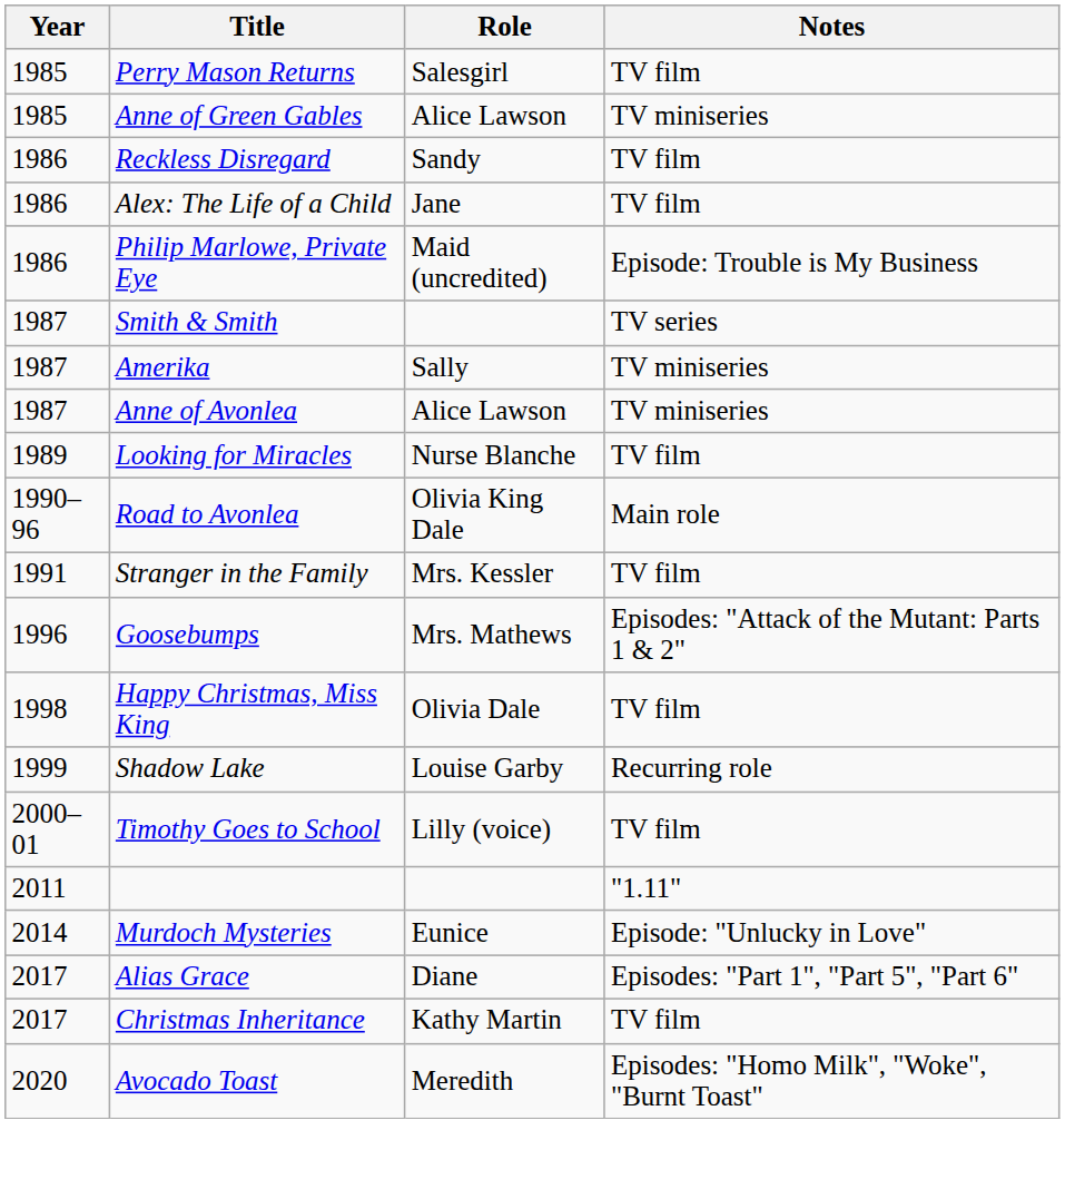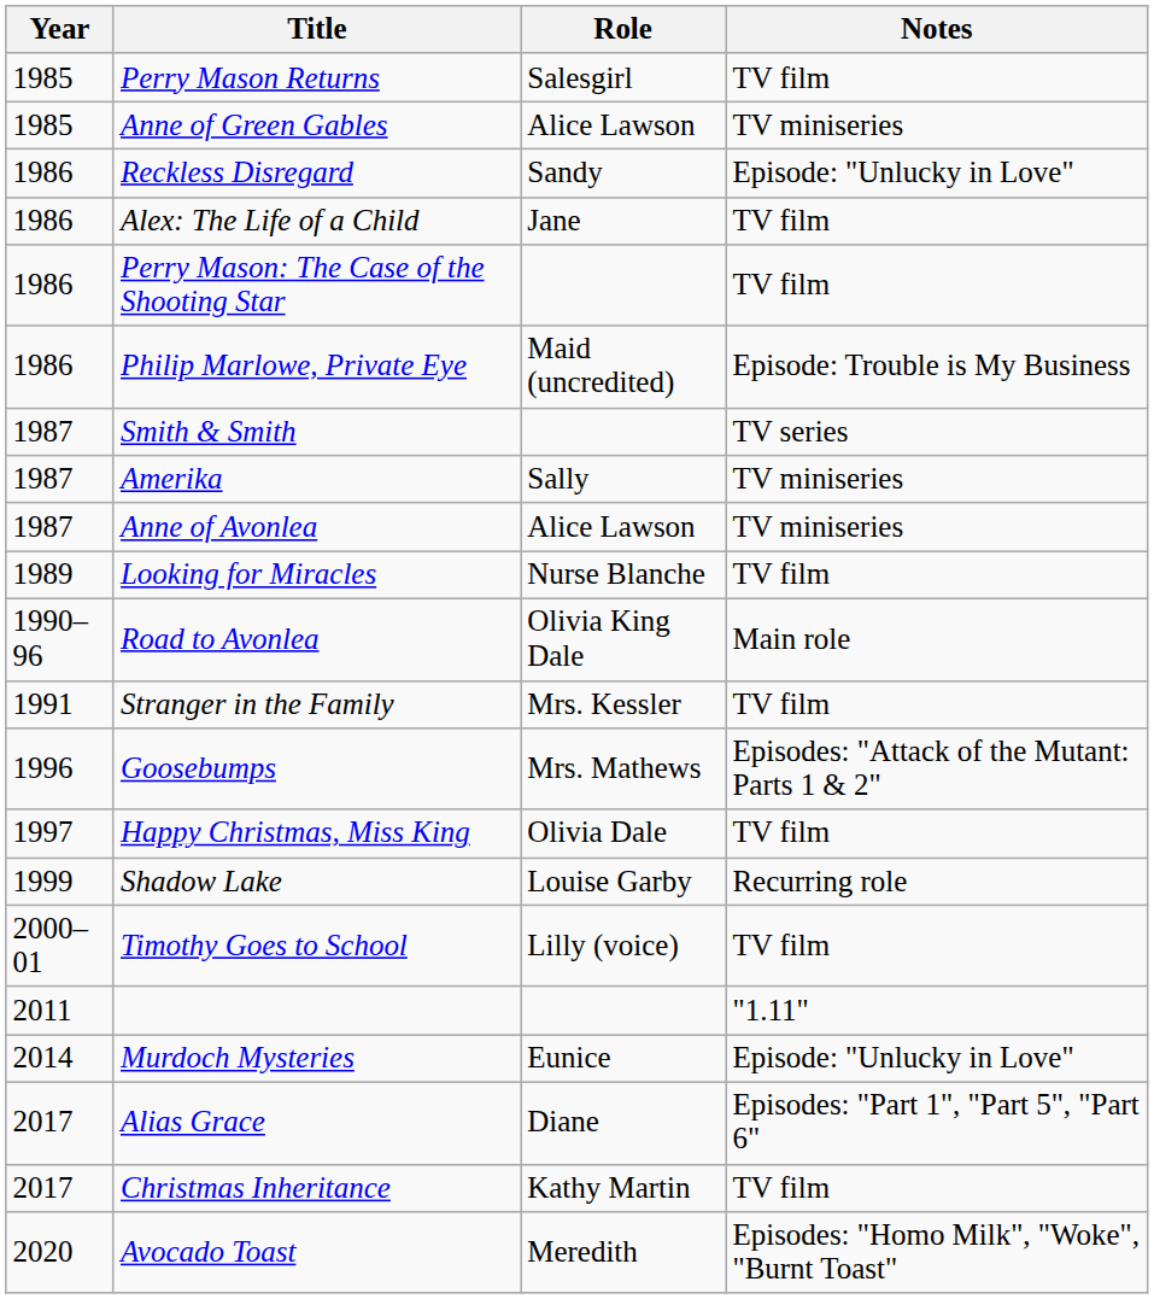Reckless Disregard | Notes: TV film -> Episode: "Unlucky in Love"
+ row: 1986 | Perry Mason: The Case of the Shooting Star | TV film
Happy Christmas, Miss King | Year: 1998 -> 1997
